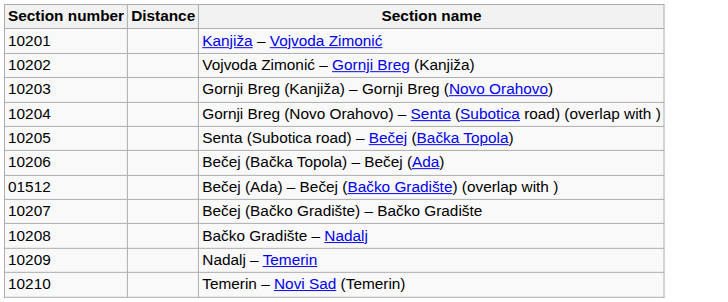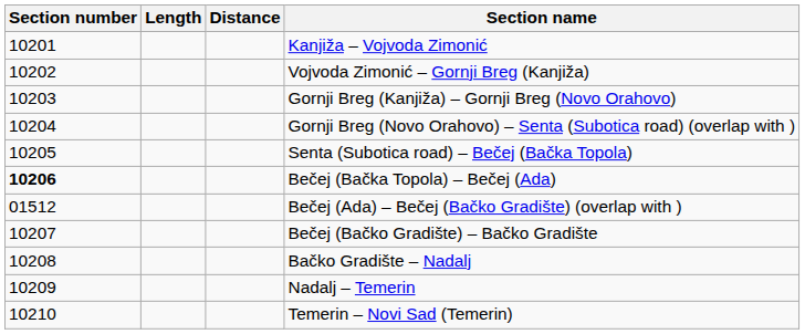+ column: Length
Bečej (Bačka Topola) – Bečej (Ada) | Section number: normal -> bold
